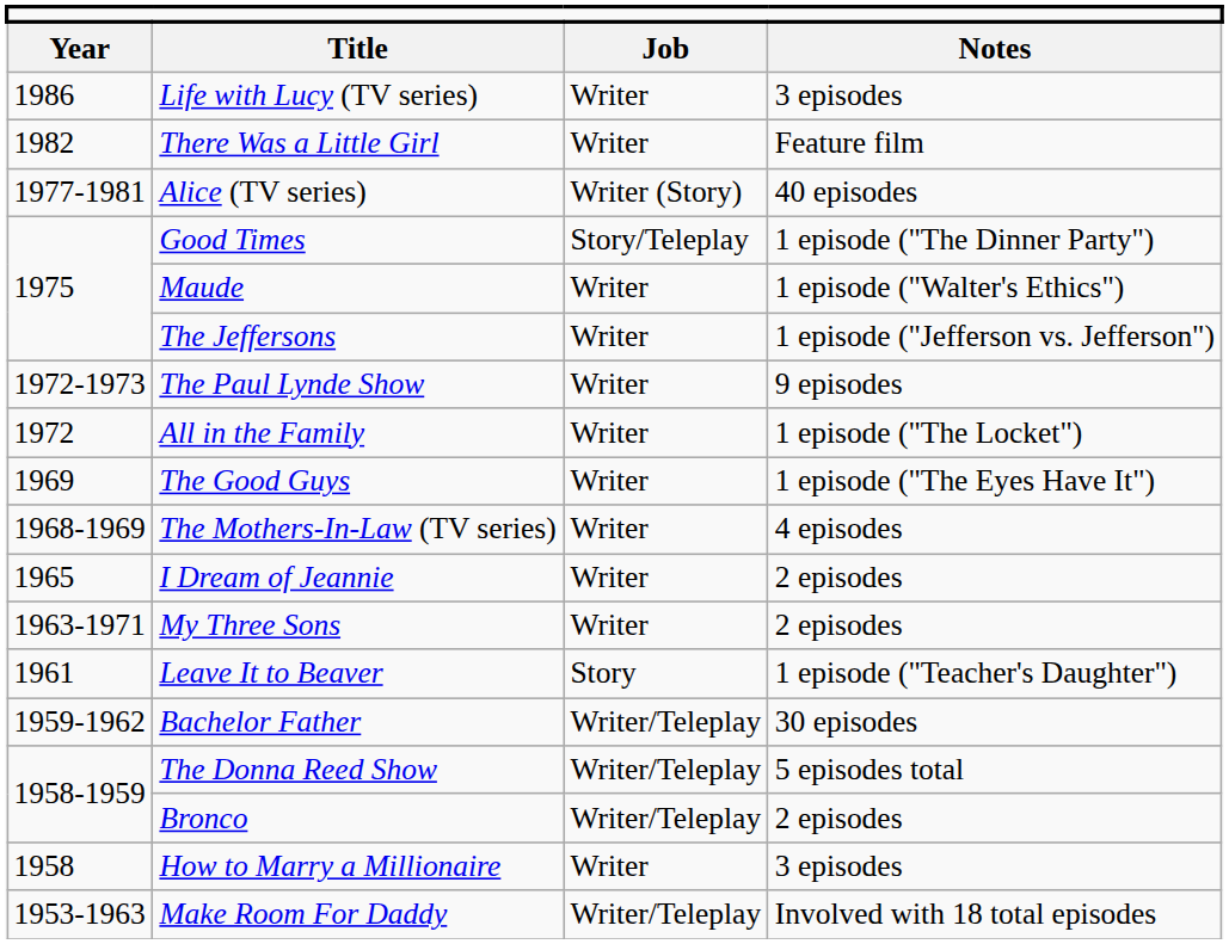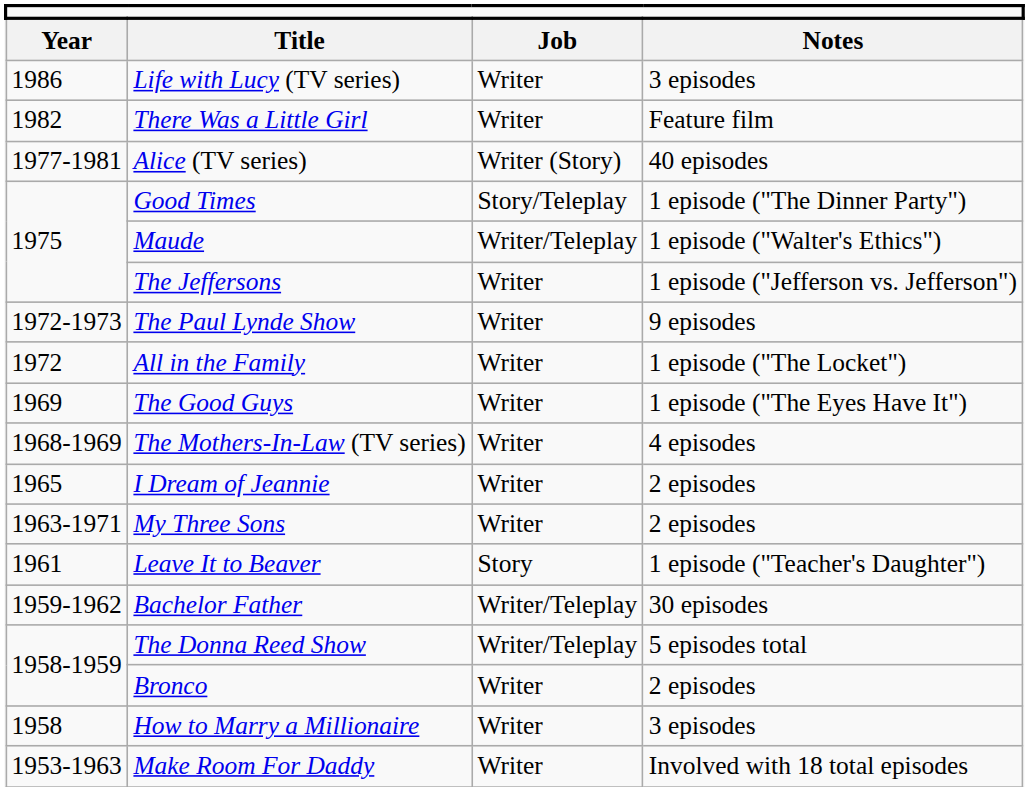Maude | column 3: Writer -> Writer/Teleplay
Bronco | column 3: Writer/Teleplay -> Writer
Make Room For Daddy | column 3: Writer/Teleplay -> Writer
